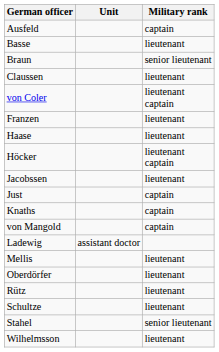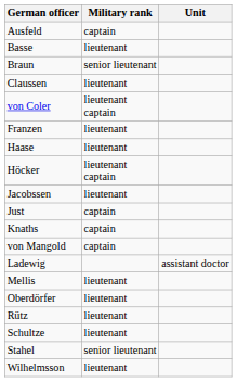columns swapped: Military rank <-> Unit
